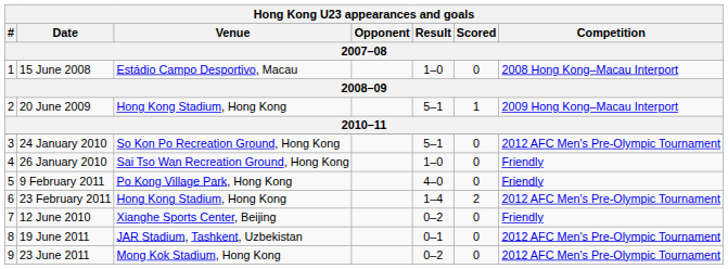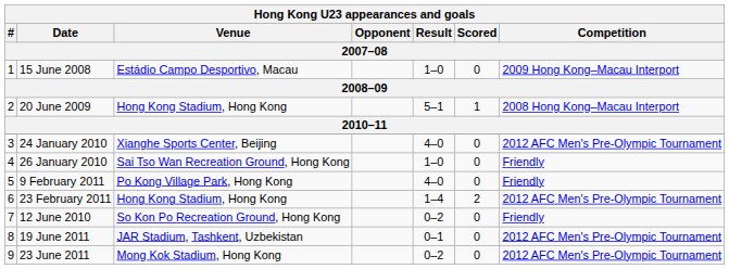15 June 2008 | Competition: 2008 Hong Kong–Macau Interport -> 2009 Hong Kong–Macau Interport
20 June 2009 | Competition: 2009 Hong Kong–Macau Interport -> 2008 Hong Kong–Macau Interport
24 January 2010 | Venue: So Kon Po Recreation Ground, Hong Kong -> Xianghe Sports Center, Beijing
24 January 2010 | Result: 5–1 -> 4–0
12 June 2010 | Venue: Xianghe Sports Center, Beijing -> So Kon Po Recreation Ground, Hong Kong
